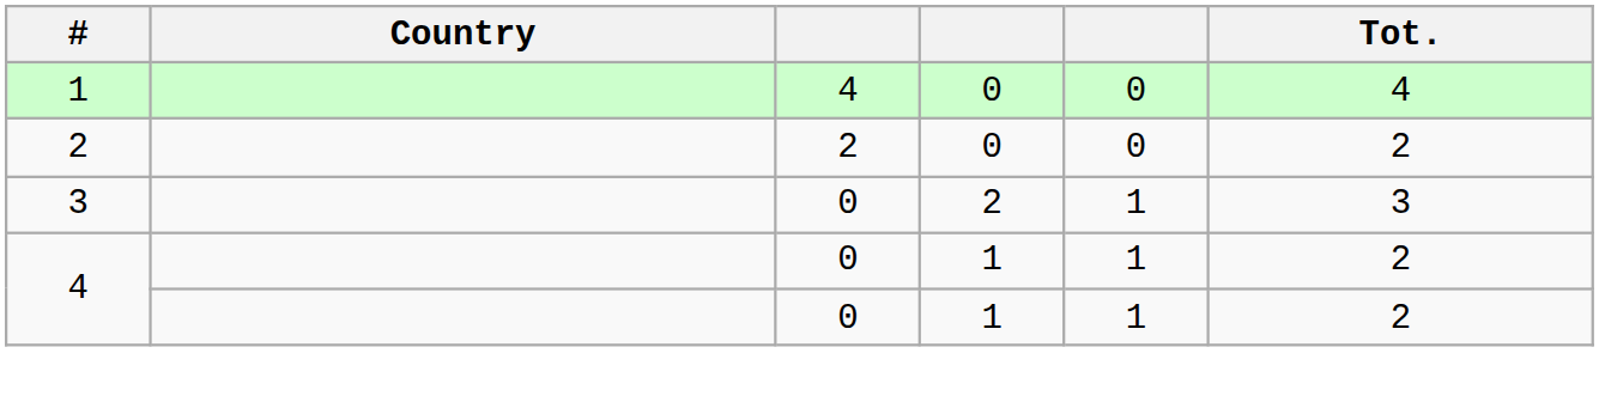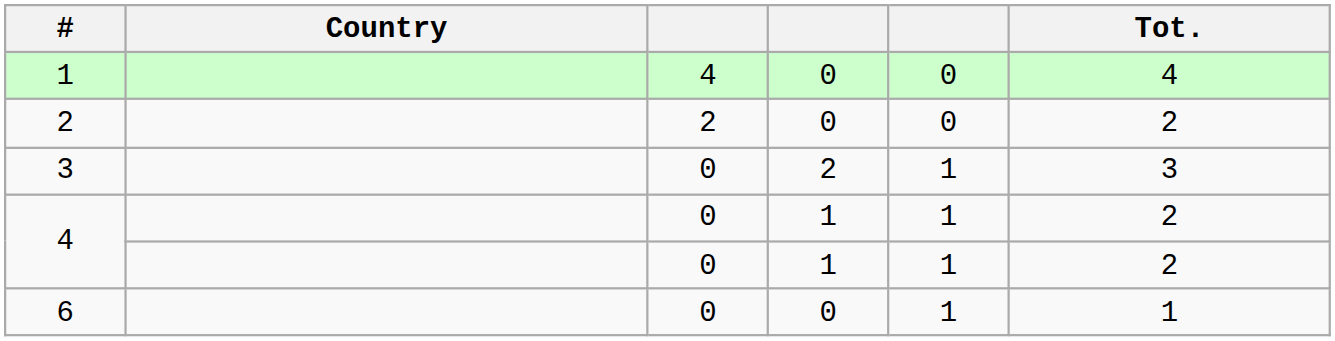+ row: 6 | 0 | 0 | 1 | 1
